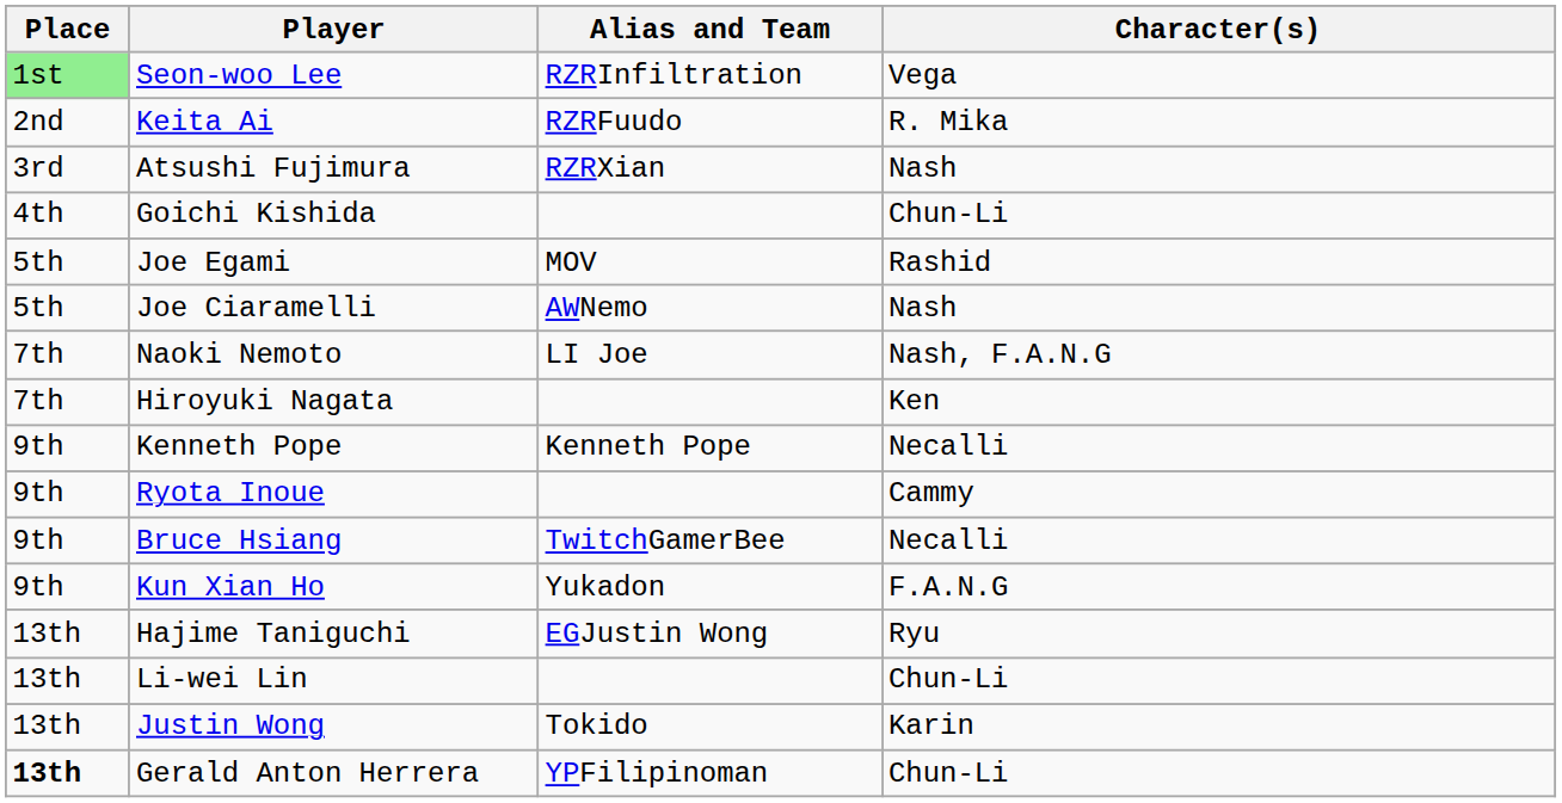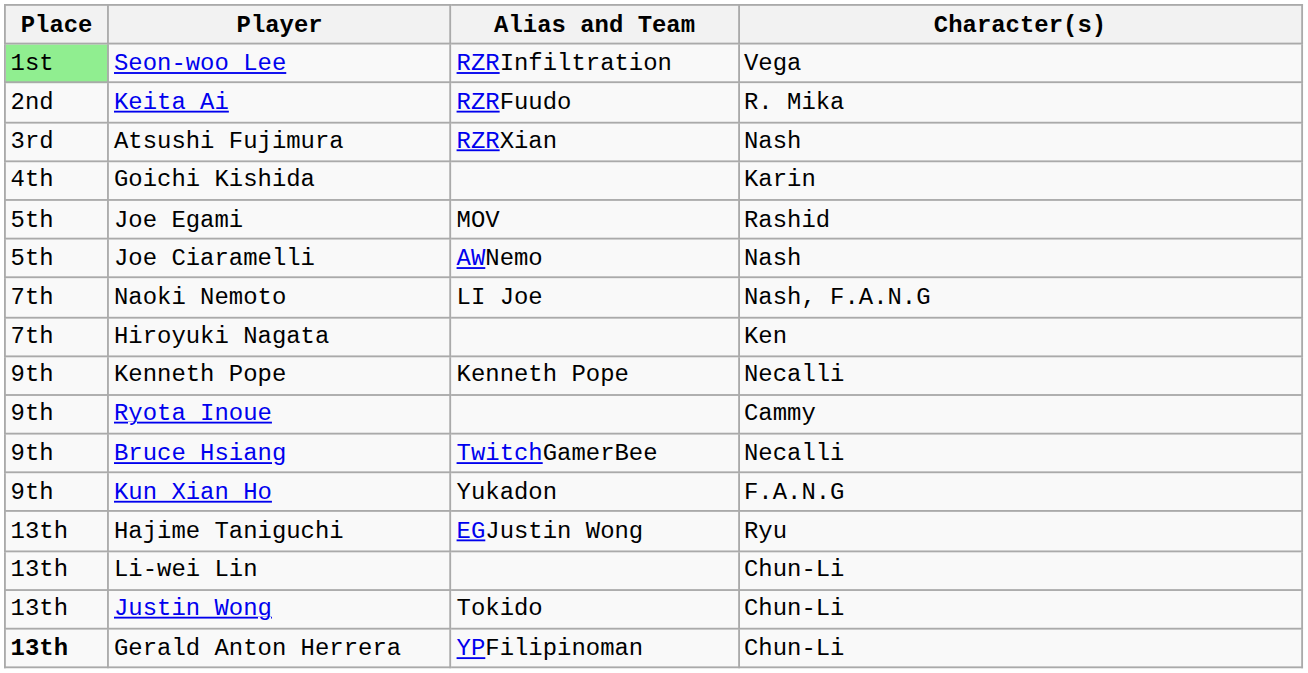Goichi Kishida | Character(s): Chun-Li -> Karin
Justin Wong | Character(s): Karin -> Chun-Li
